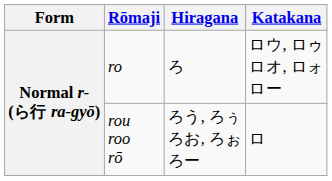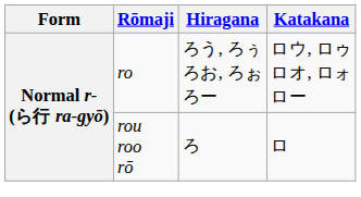ro | Hiragana: ろ -> ろう, ろぅ ろお, ろぉ ろー
rou roo rō | Hiragana: ろう, ろぅ ろお, ろぉ ろー -> ろ
